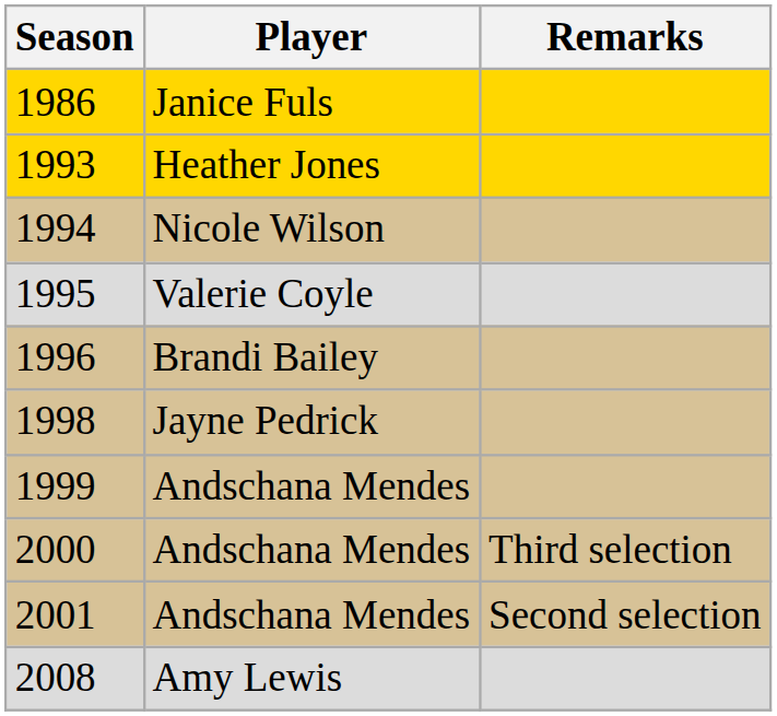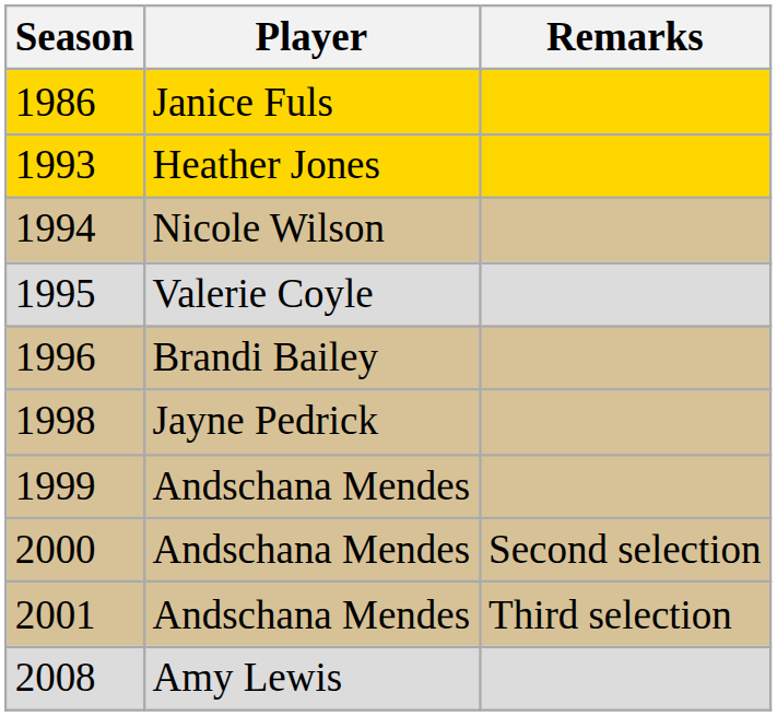2000 | Remarks: Third selection -> Second selection
2001 | Remarks: Second selection -> Third selection
